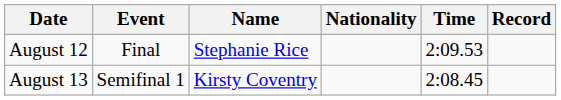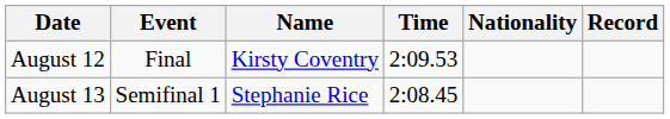columns swapped: Nationality <-> Time
August 12 | Name: Stephanie Rice -> Kirsty Coventry
August 13 | Name: Kirsty Coventry -> Stephanie Rice
